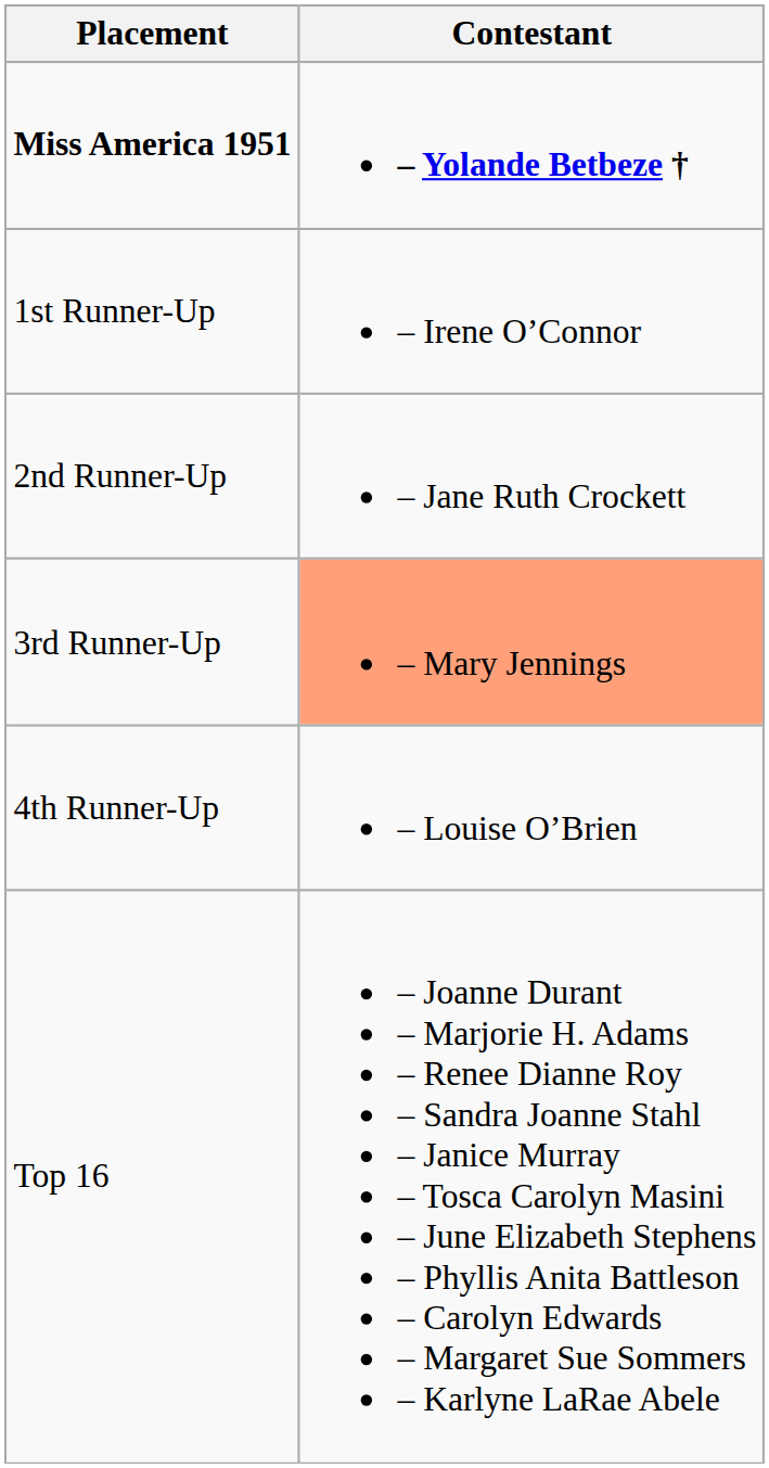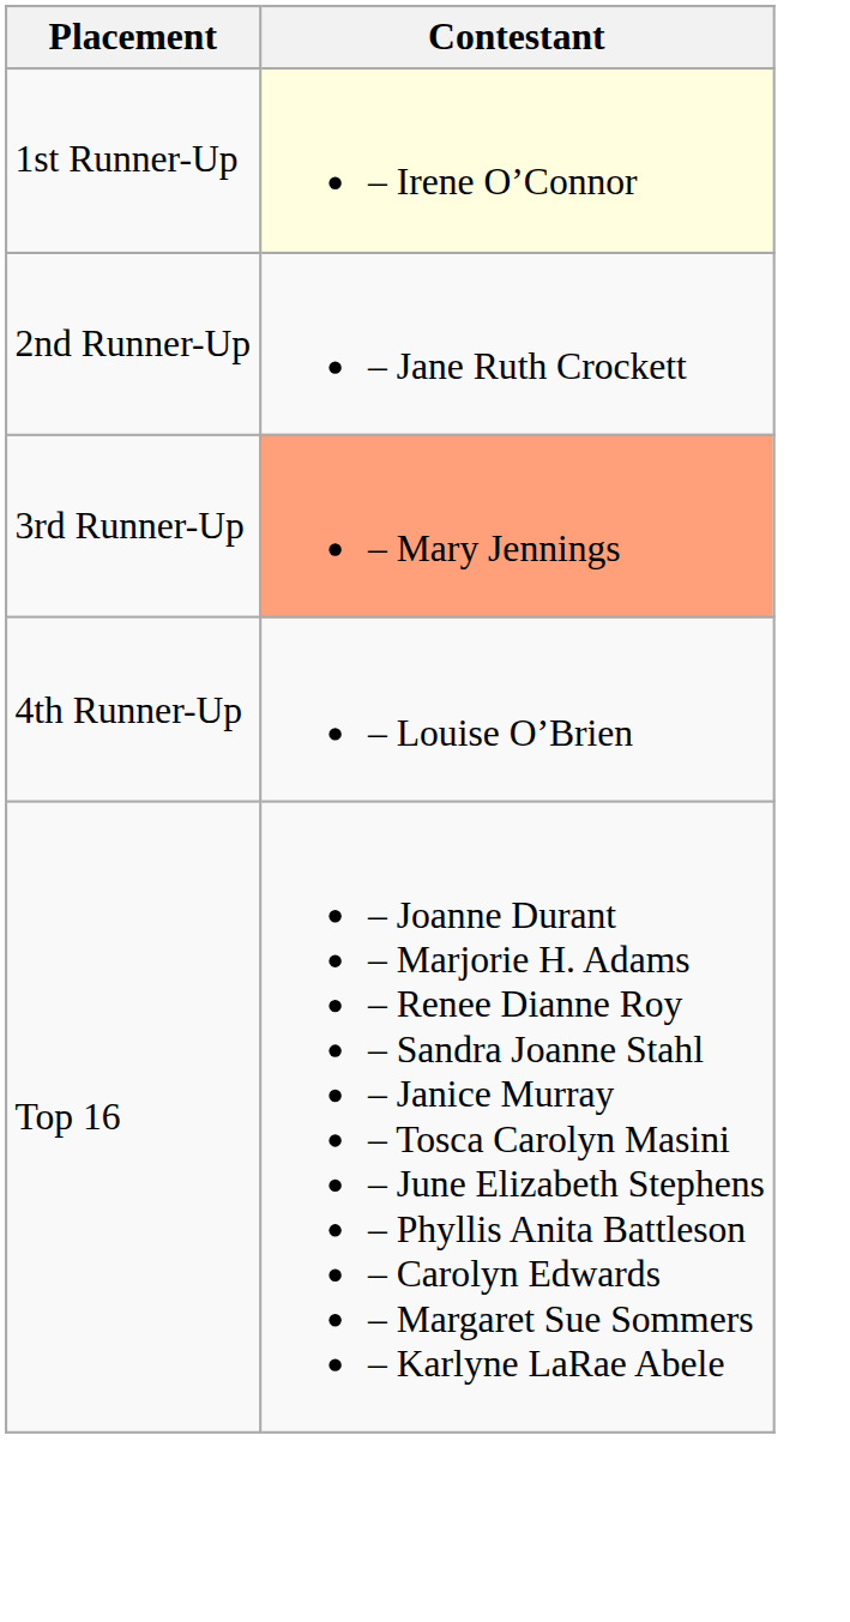- row: Miss America 1951 | – Yolande Betbeze †
1st Runner-Up | Contestant: no background -> lightyellow background
